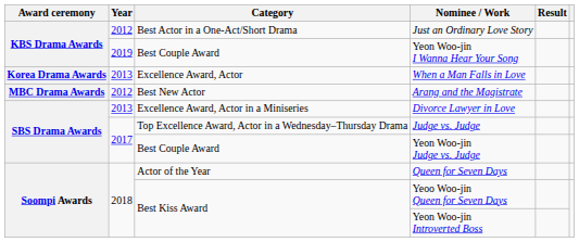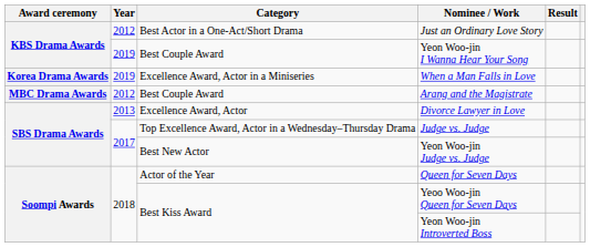When a Man Falls in Love | Year: 2013 -> 2019
When a Man Falls in Love | Category: Excellence Award, Actor -> Excellence Award, Actor in a Miniseries
Arang and the Magistrate | Category: Best New Actor -> Best Couple Award
Divorce Lawyer in Love | Category: Excellence Award, Actor in a Miniseries -> Excellence Award, Actor
Yeon Woo-jin Judge vs. Judge | Category: Best Couple Award -> Best New Actor
